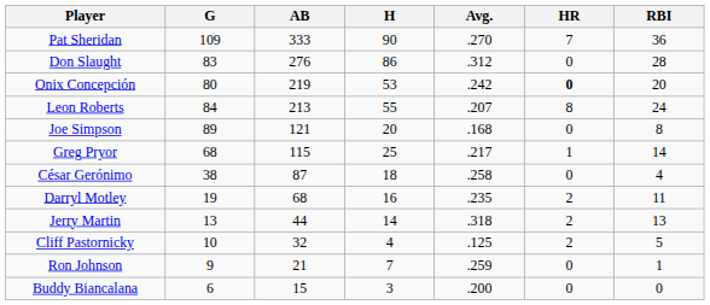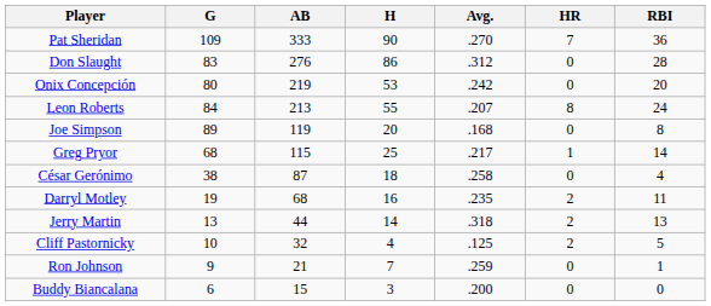Onix Concepción | HR: bold -> normal
Joe Simpson | AB: 121 -> 119
